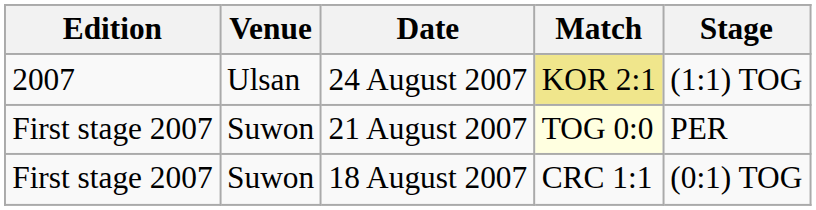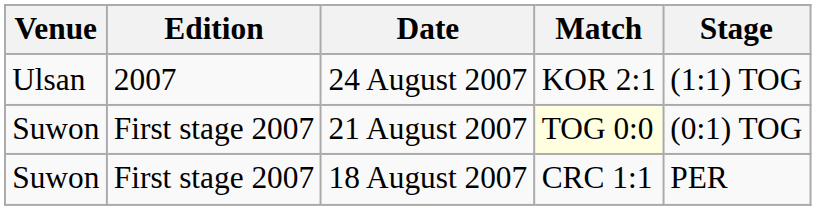columns swapped: Edition <-> Venue
24 August 2007 | Match: khaki background -> no background
21 August 2007 | Stage: PER -> (0:1) TOG
18 August 2007 | Stage: (0:1) TOG -> PER
